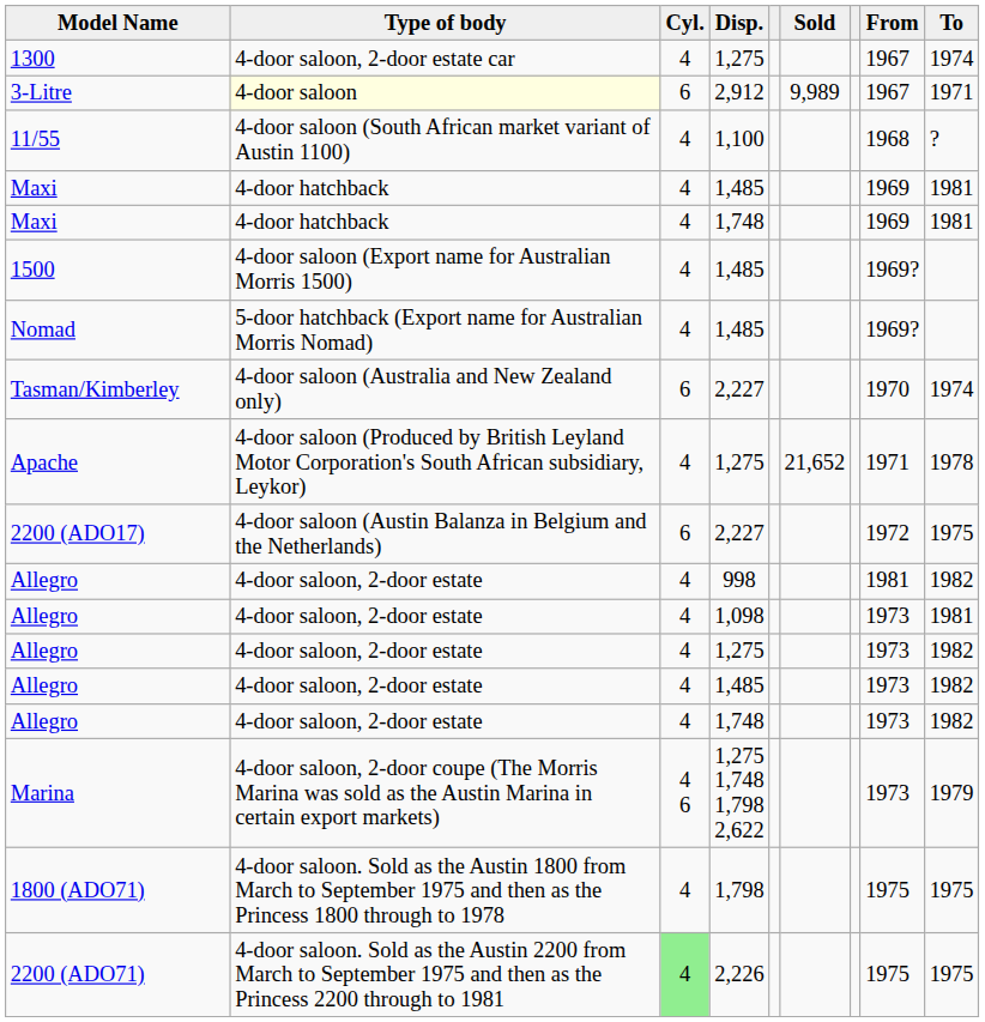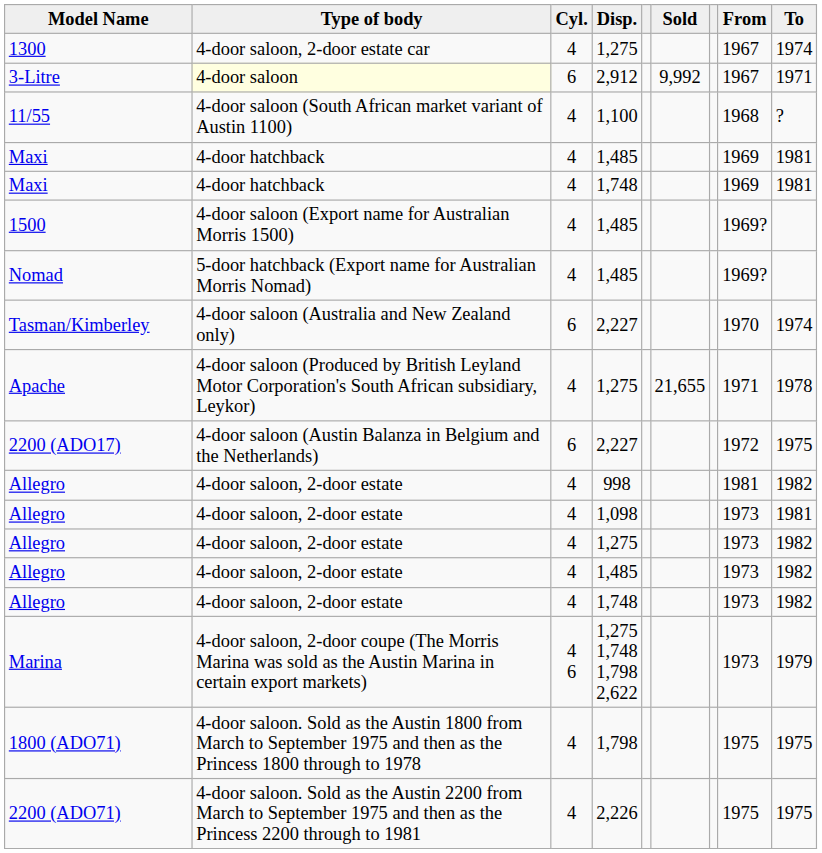3-Litre | Sold: 9,989 -> 9,992
Apache | Sold: 21,652 -> 21,655
2200 (ADO71) | Cyl.: lightgreen background -> no background
